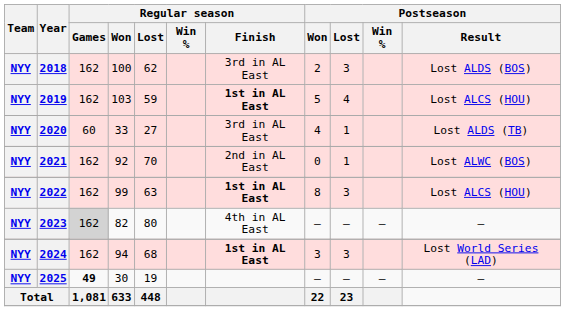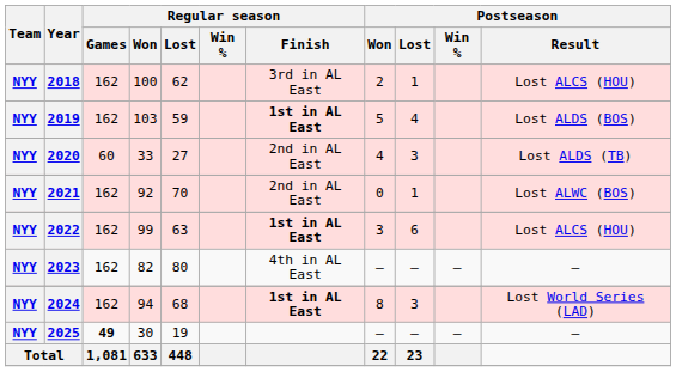2018 | Postseason / Lost: 3 -> 1
2018 | Postseason / Result: Lost ALDS (BOS) -> Lost ALCS (HOU)
2019 | Postseason / Result: Lost ALCS (HOU) -> Lost ALDS (BOS)
2020 | Regular season / Finish: 3rd in AL East -> 2nd in AL East
2020 | Postseason / Lost: 1 -> 3
2022 | Postseason / Won: 8 -> 3
2022 | Postseason / Lost: 3 -> 6
2023 | Regular season / Games: lightgrey background -> no background
2024 | Postseason / Won: 3 -> 8
